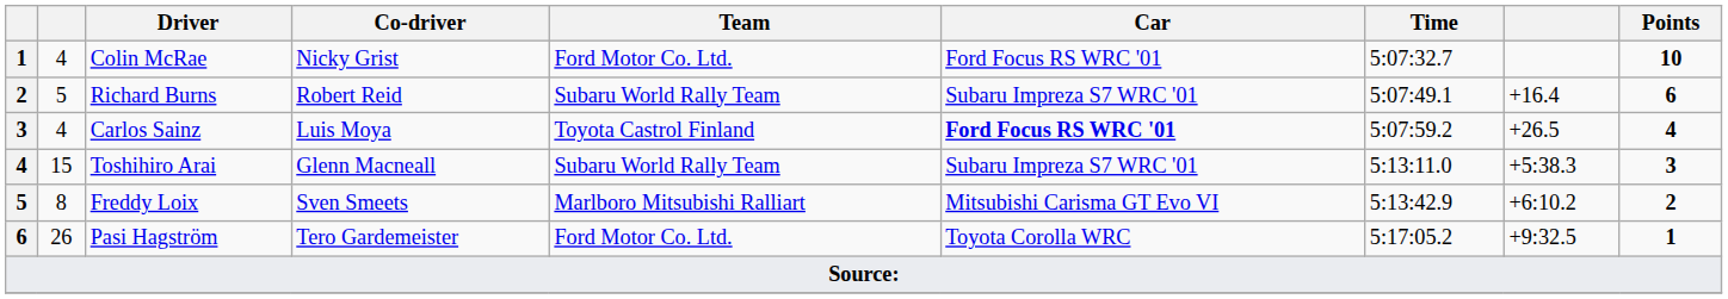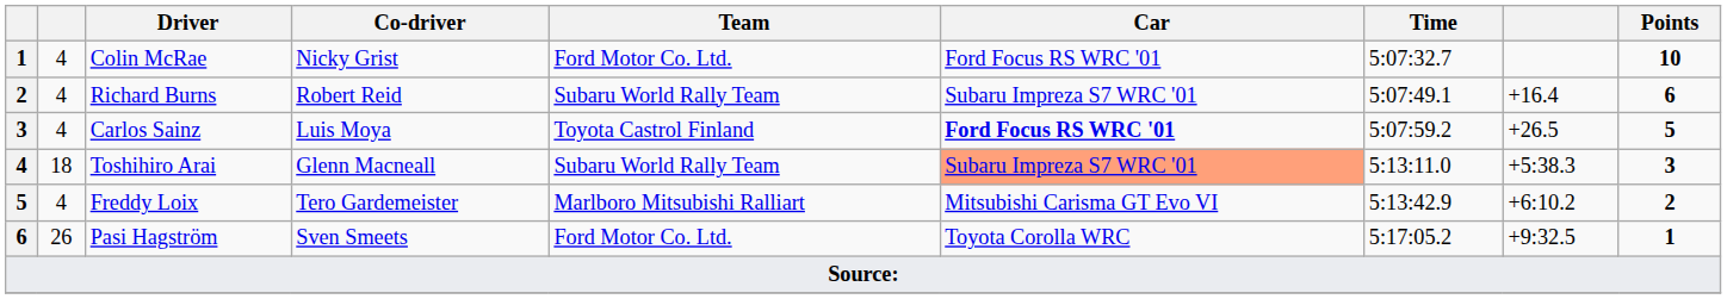Richard Burns | column 2: 5 -> 4
Carlos Sainz | Points: 4 -> 5
Toshihiro Arai | column 2: 15 -> 18
Toshihiro Arai | Car: no background -> lightsalmon background
Freddy Loix | column 2: 8 -> 4
Freddy Loix | Co-driver: Sven Smeets -> Tero Gardemeister
Pasi Hagström | Co-driver: Tero Gardemeister -> Sven Smeets
